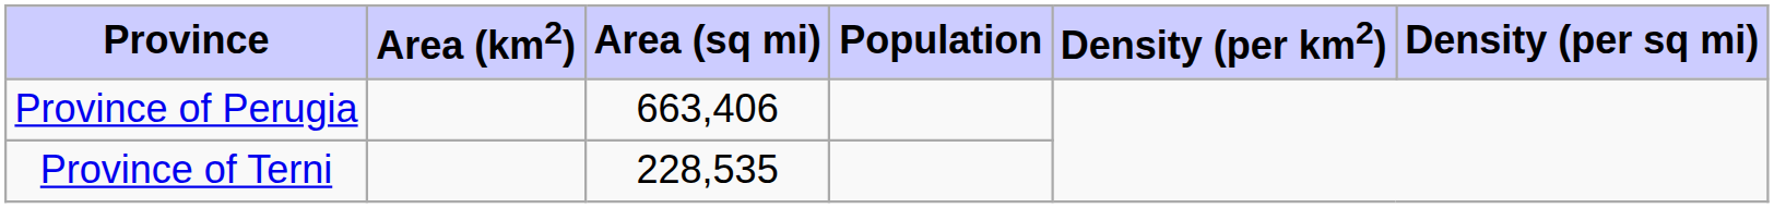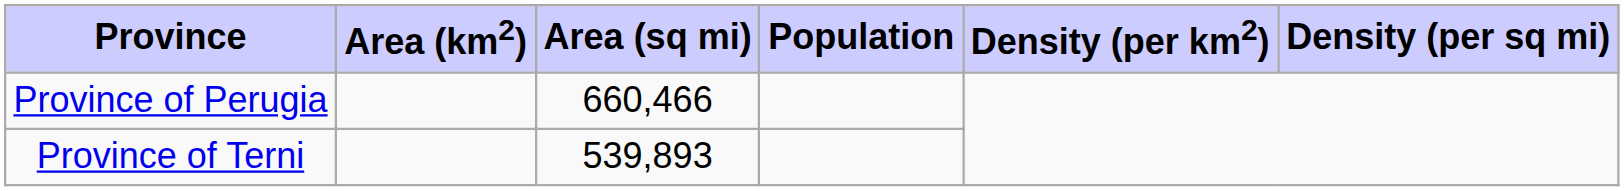Province of Perugia | Area (sq mi): 663,406 -> 660,466
Province of Terni | Area (sq mi): 228,535 -> 539,893
